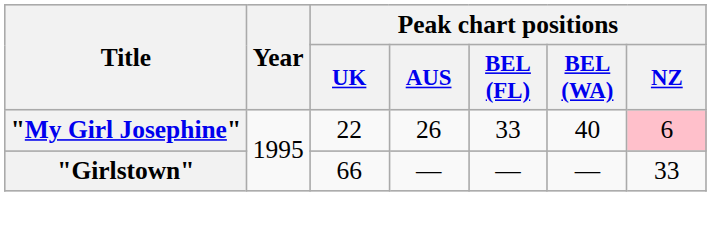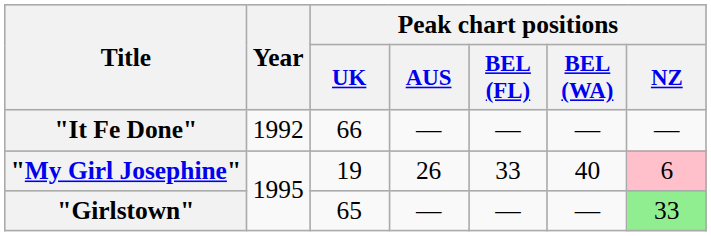+ row: "It Fe Done" | 1992 | 66 | — | — | — | —
"My Girl Josephine" | Peak chart positions / UK: 22 -> 19
"Girlstown" | Peak chart positions / UK: 66 -> 65
"Girlstown" | Peak chart positions / NZ: no background -> lightgreen background
